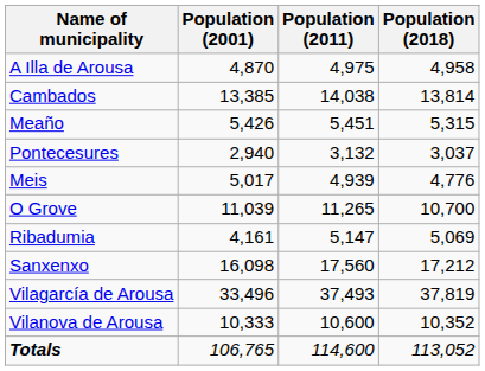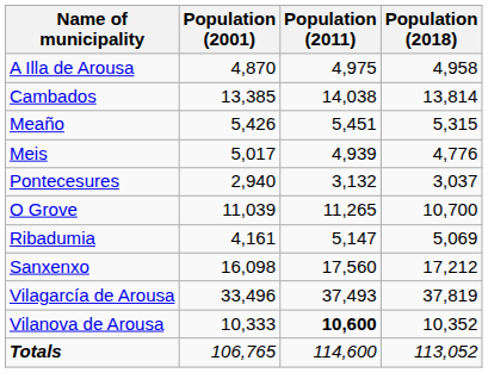rows swapped: Meis <-> Pontecesures
Vilanova de Arousa | Population (2011): normal -> bold
